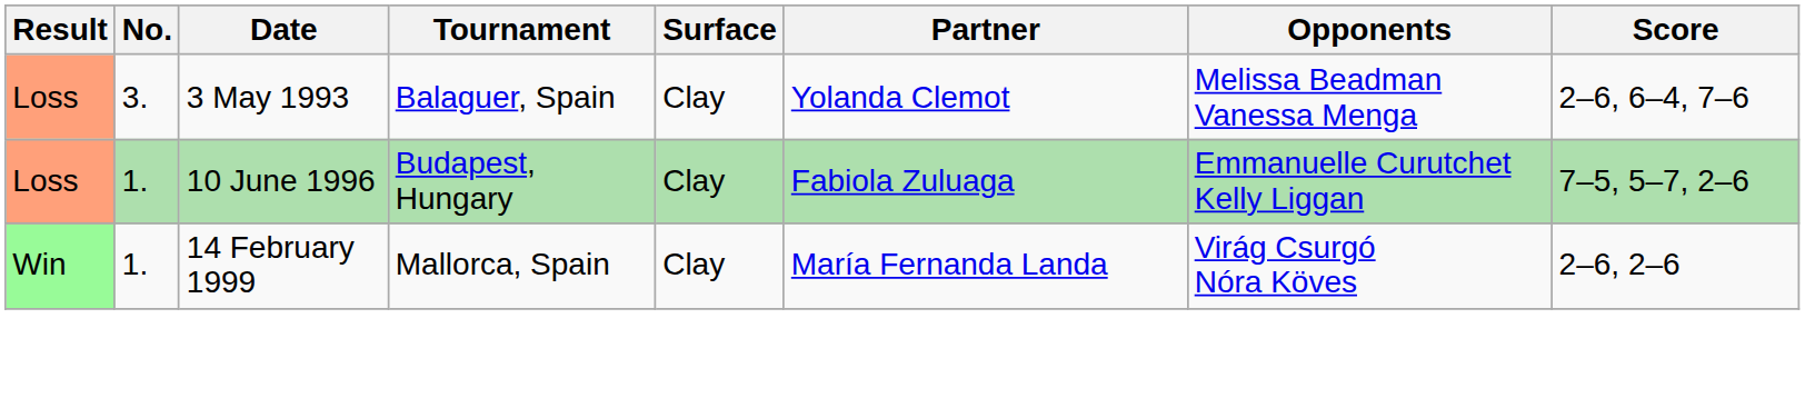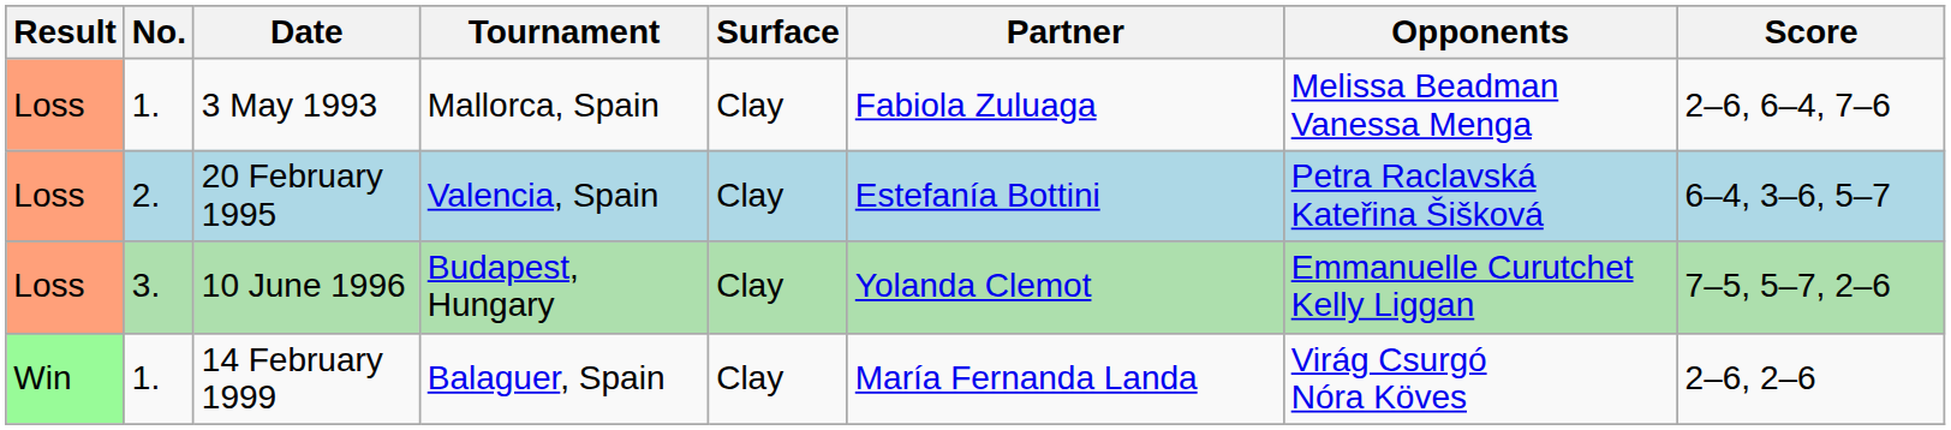3 May 1993 | No.: 3. -> 1.
3 May 1993 | Tournament: Balaguer, Spain -> Mallorca, Spain
3 May 1993 | Partner: Yolanda Clemot -> Fabiola Zuluaga
+ row: Loss | 2. | 20 February 1995 | Valencia, Spain | Clay | Estefanía Bottini | Petra Raclavská Kateřina Šišková | 6–4, 3–6, 5–7
10 June 1996 | No.: 1. -> 3.
10 June 1996 | Partner: Fabiola Zuluaga -> Yolanda Clemot
14 February 1999 | Tournament: Mallorca, Spain -> Balaguer, Spain
